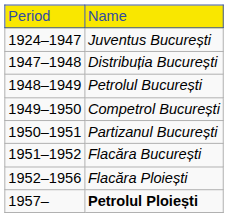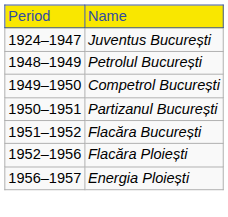- row: 1947–1948 | Distribuția București
+ row: 1956–1957 | Energia Ploiești
- row: 1957– | Petrolul Ploiești
